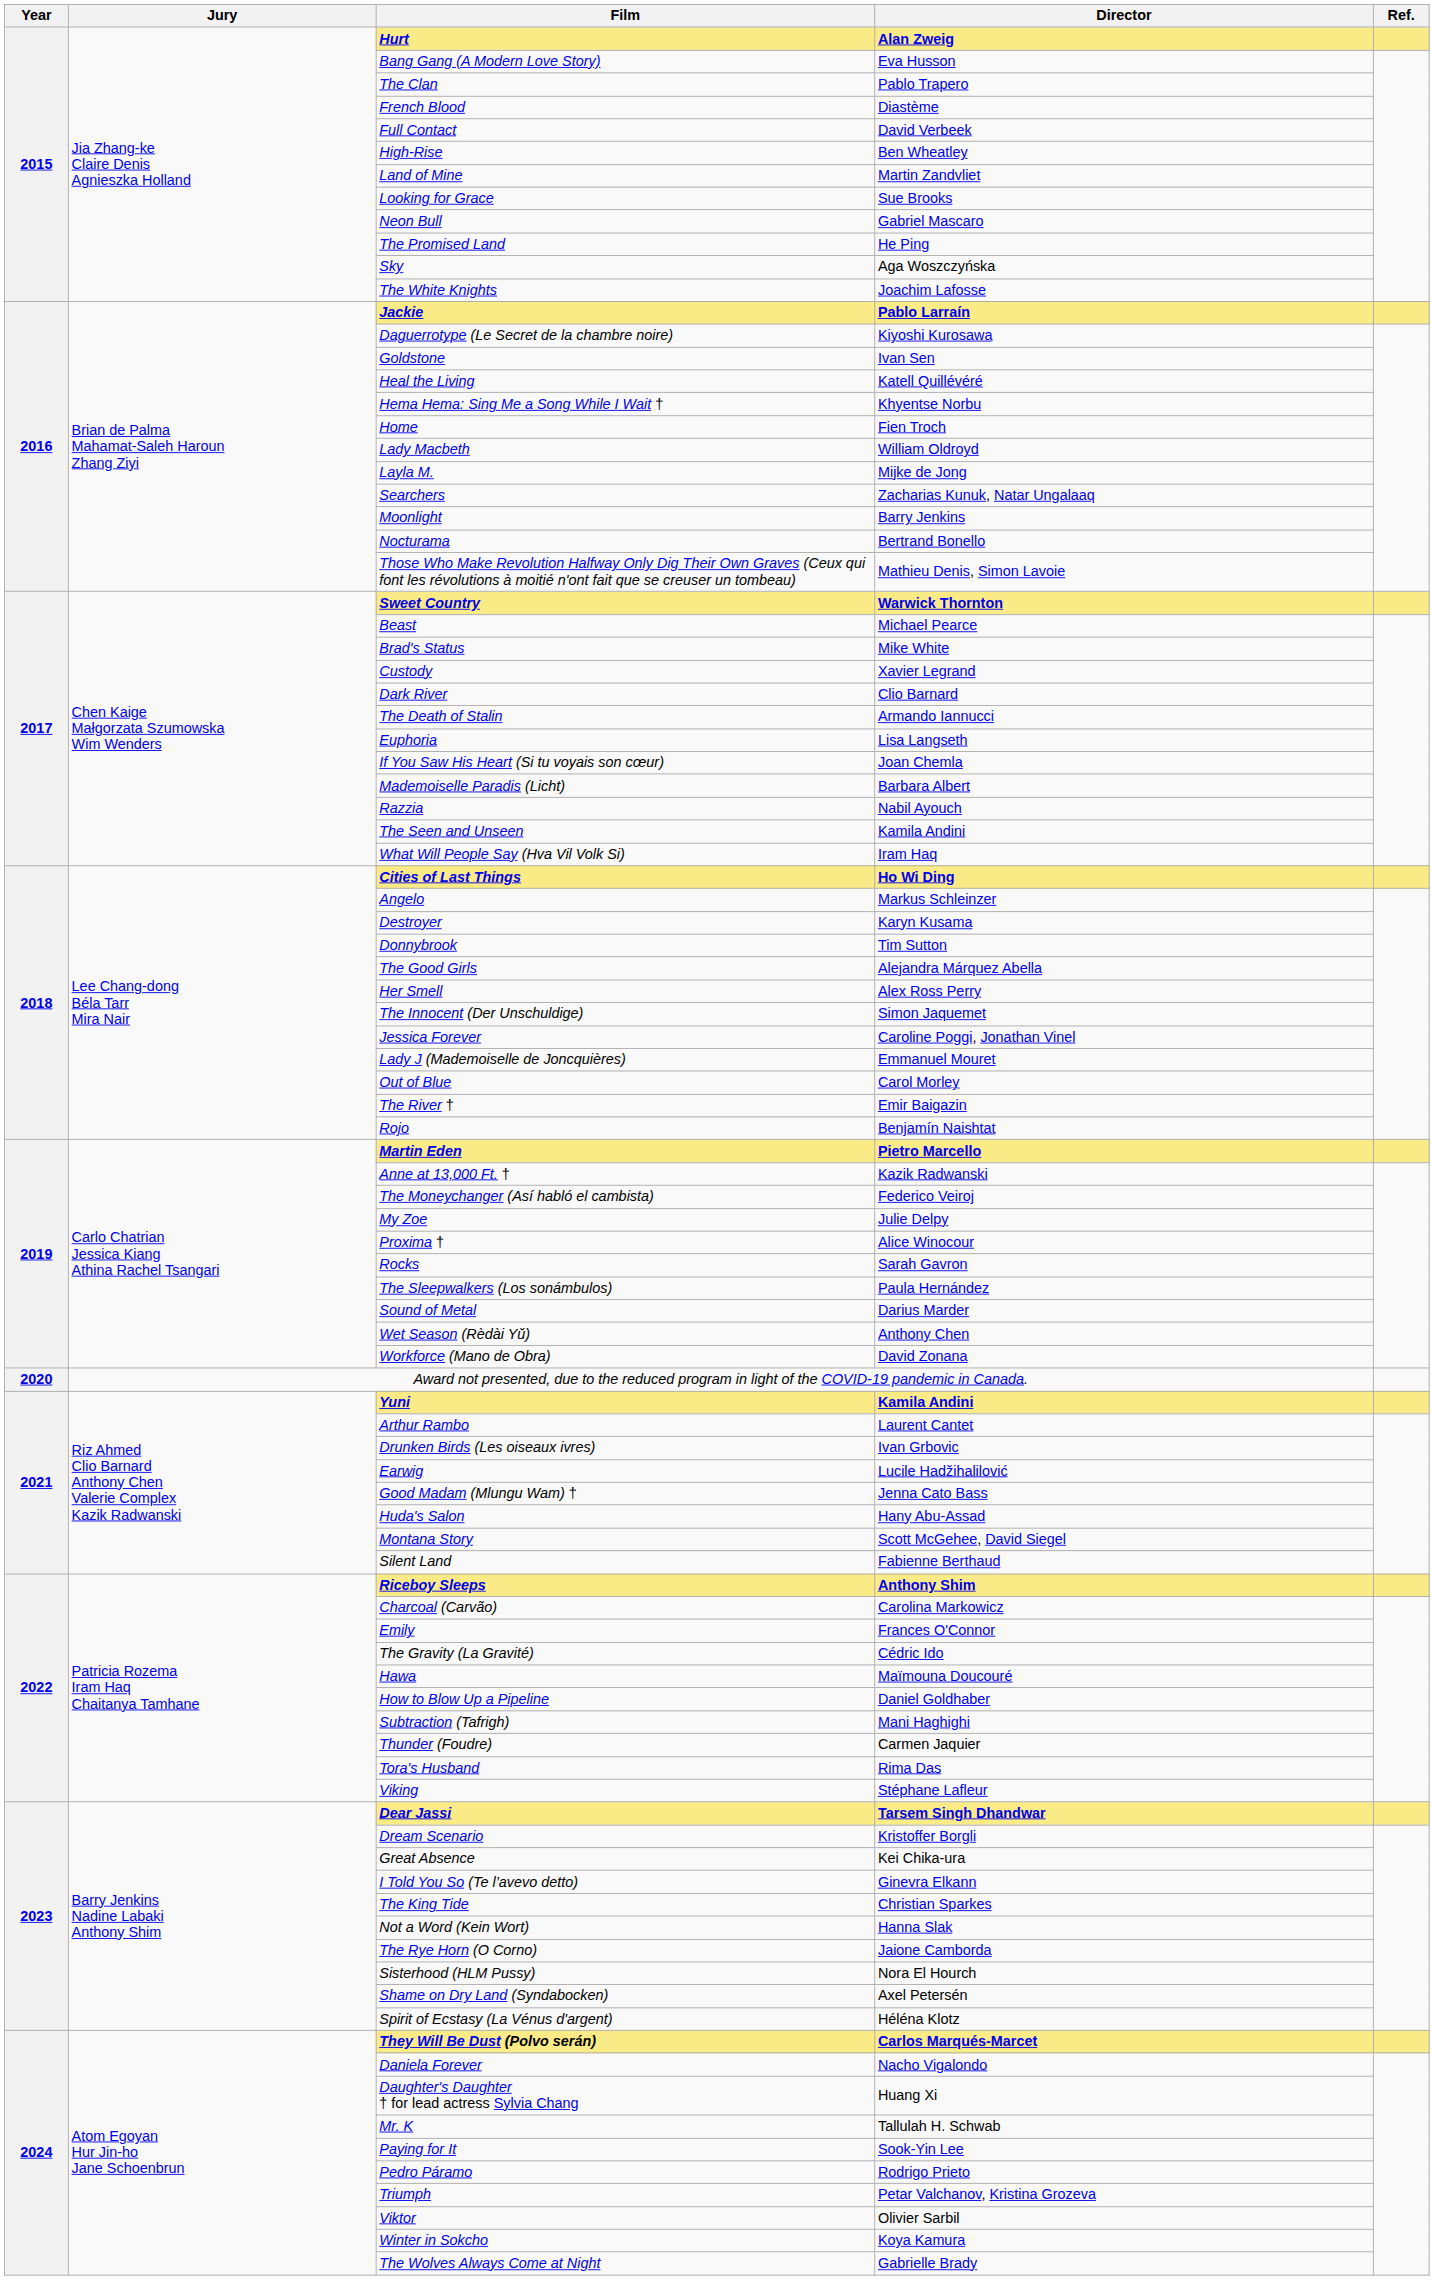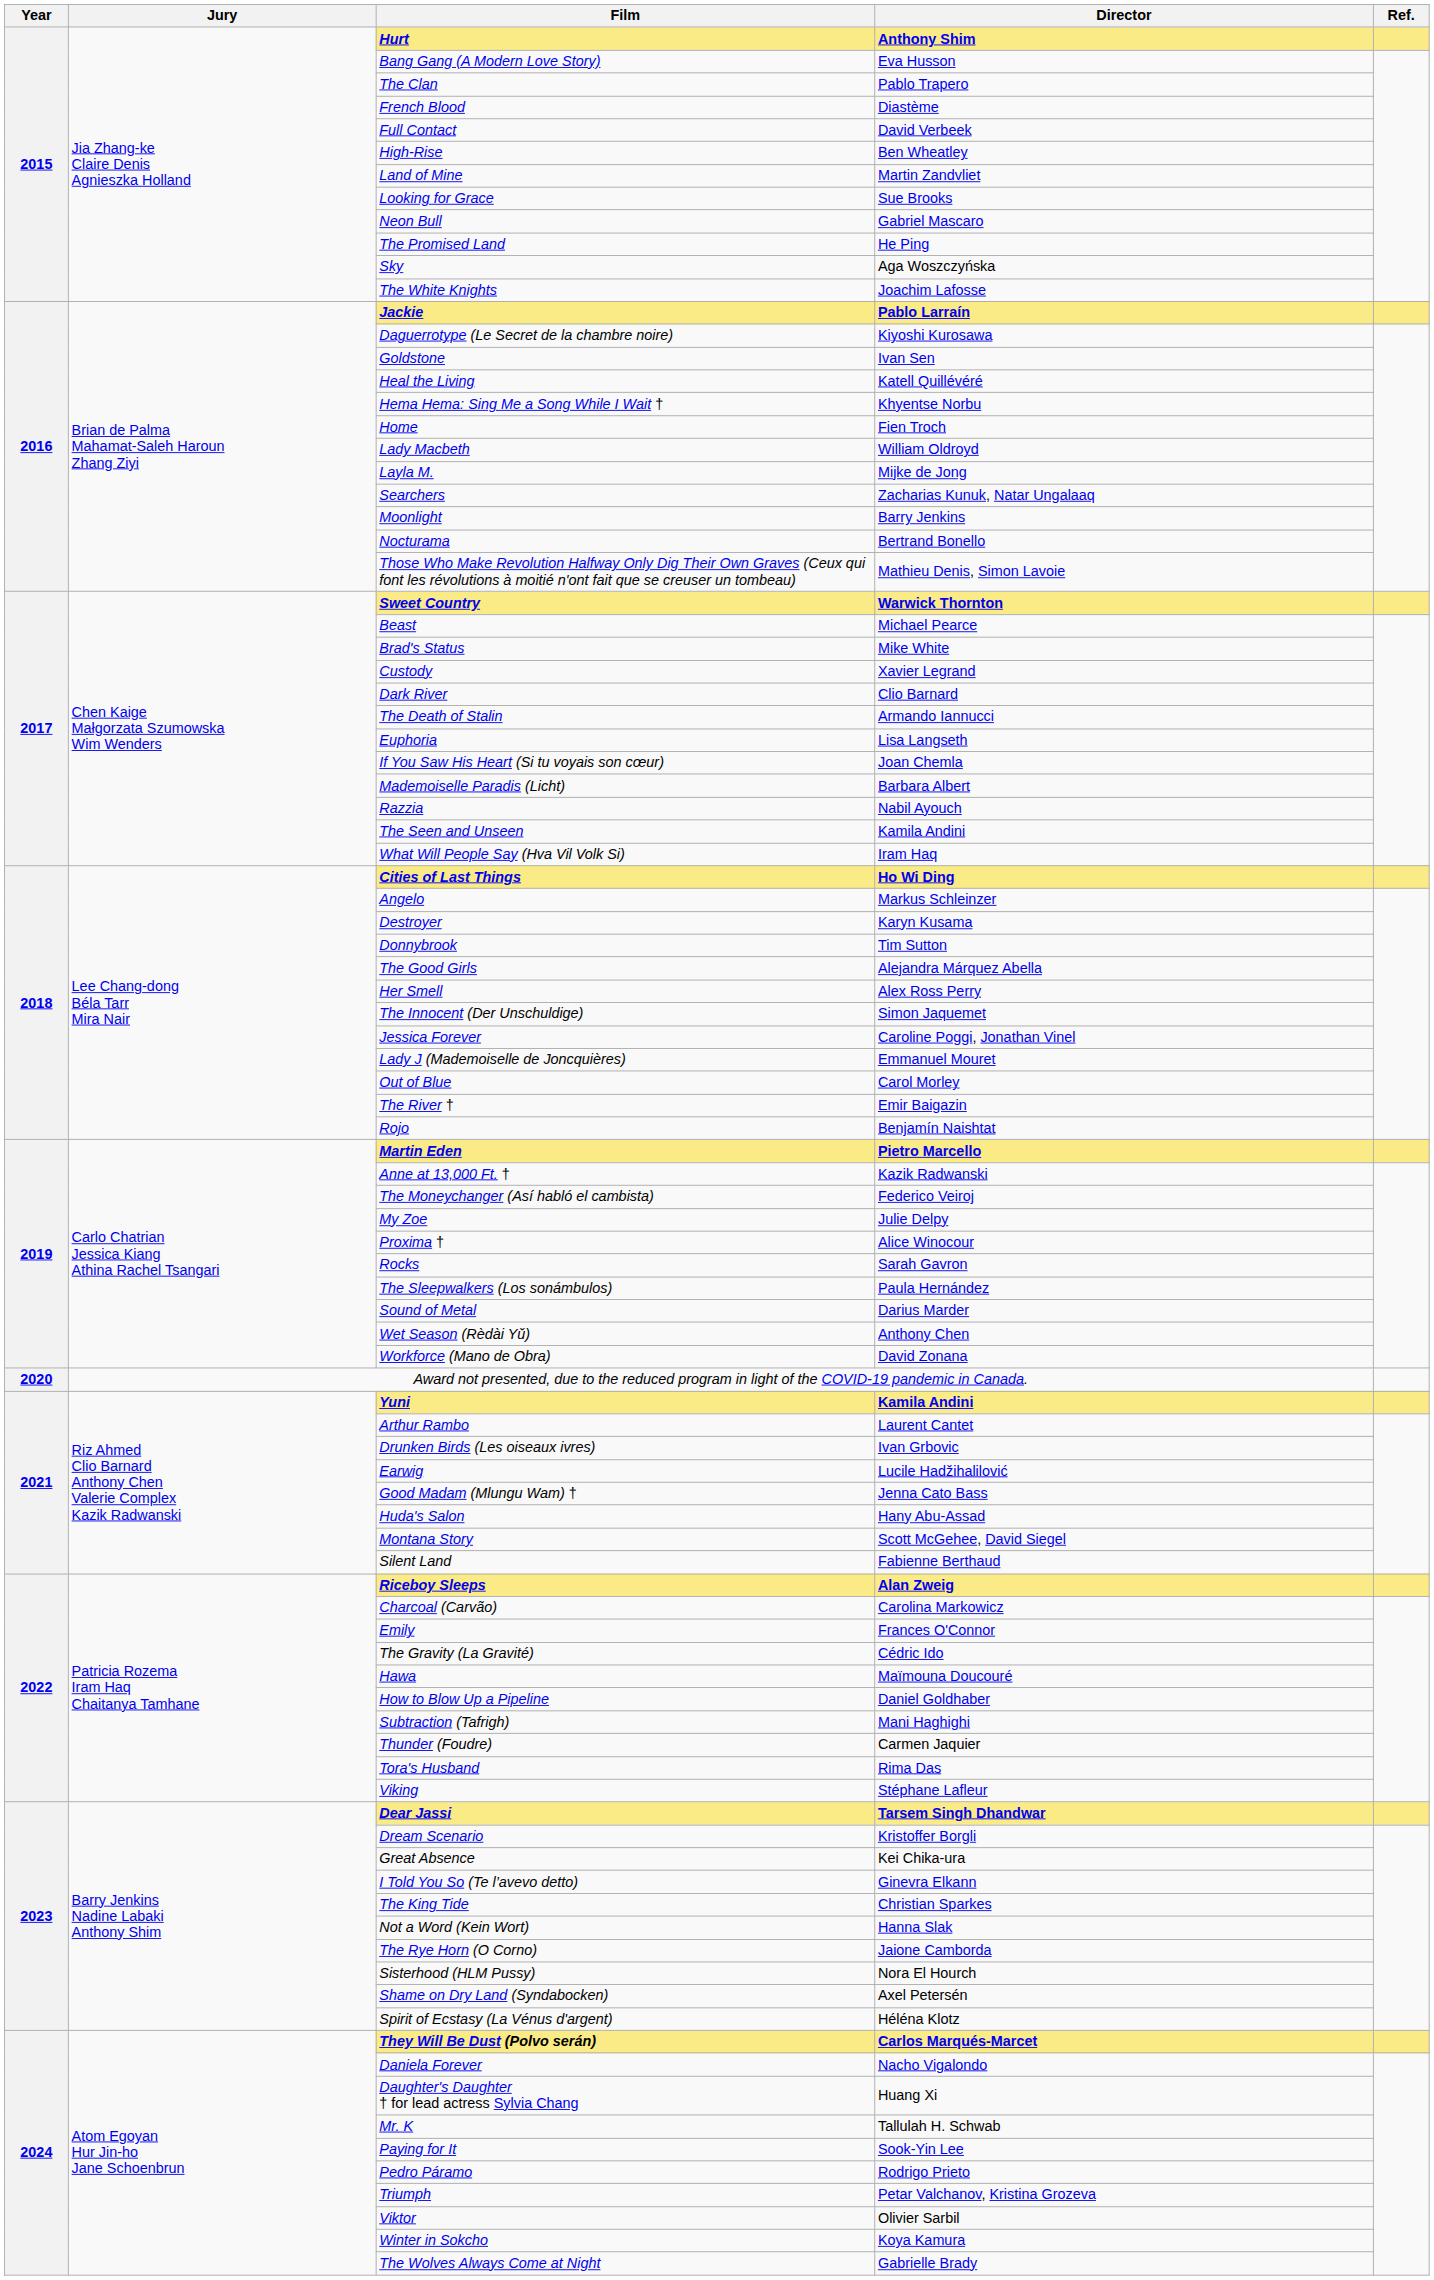Hurt | Director: Alan Zweig -> Anthony Shim
Riceboy Sleeps | Director: Anthony Shim -> Alan Zweig
